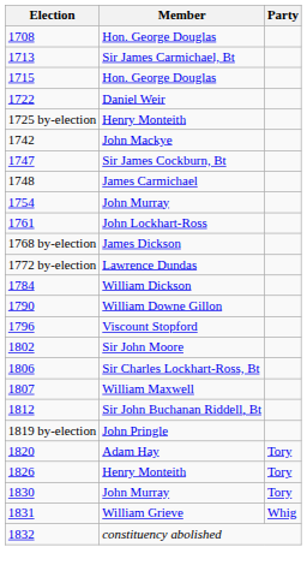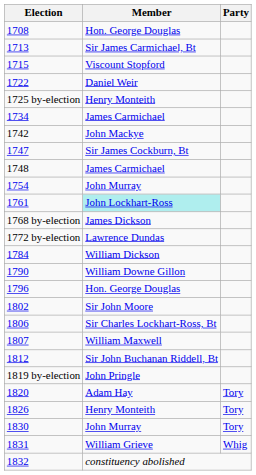1715 | Member: Hon. George Douglas -> Viscount Stopford
+ row: 1734 | James Carmichael
1761 | Member: no background -> paleturquoise background
1796 | Member: Viscount Stopford -> Hon. George Douglas
